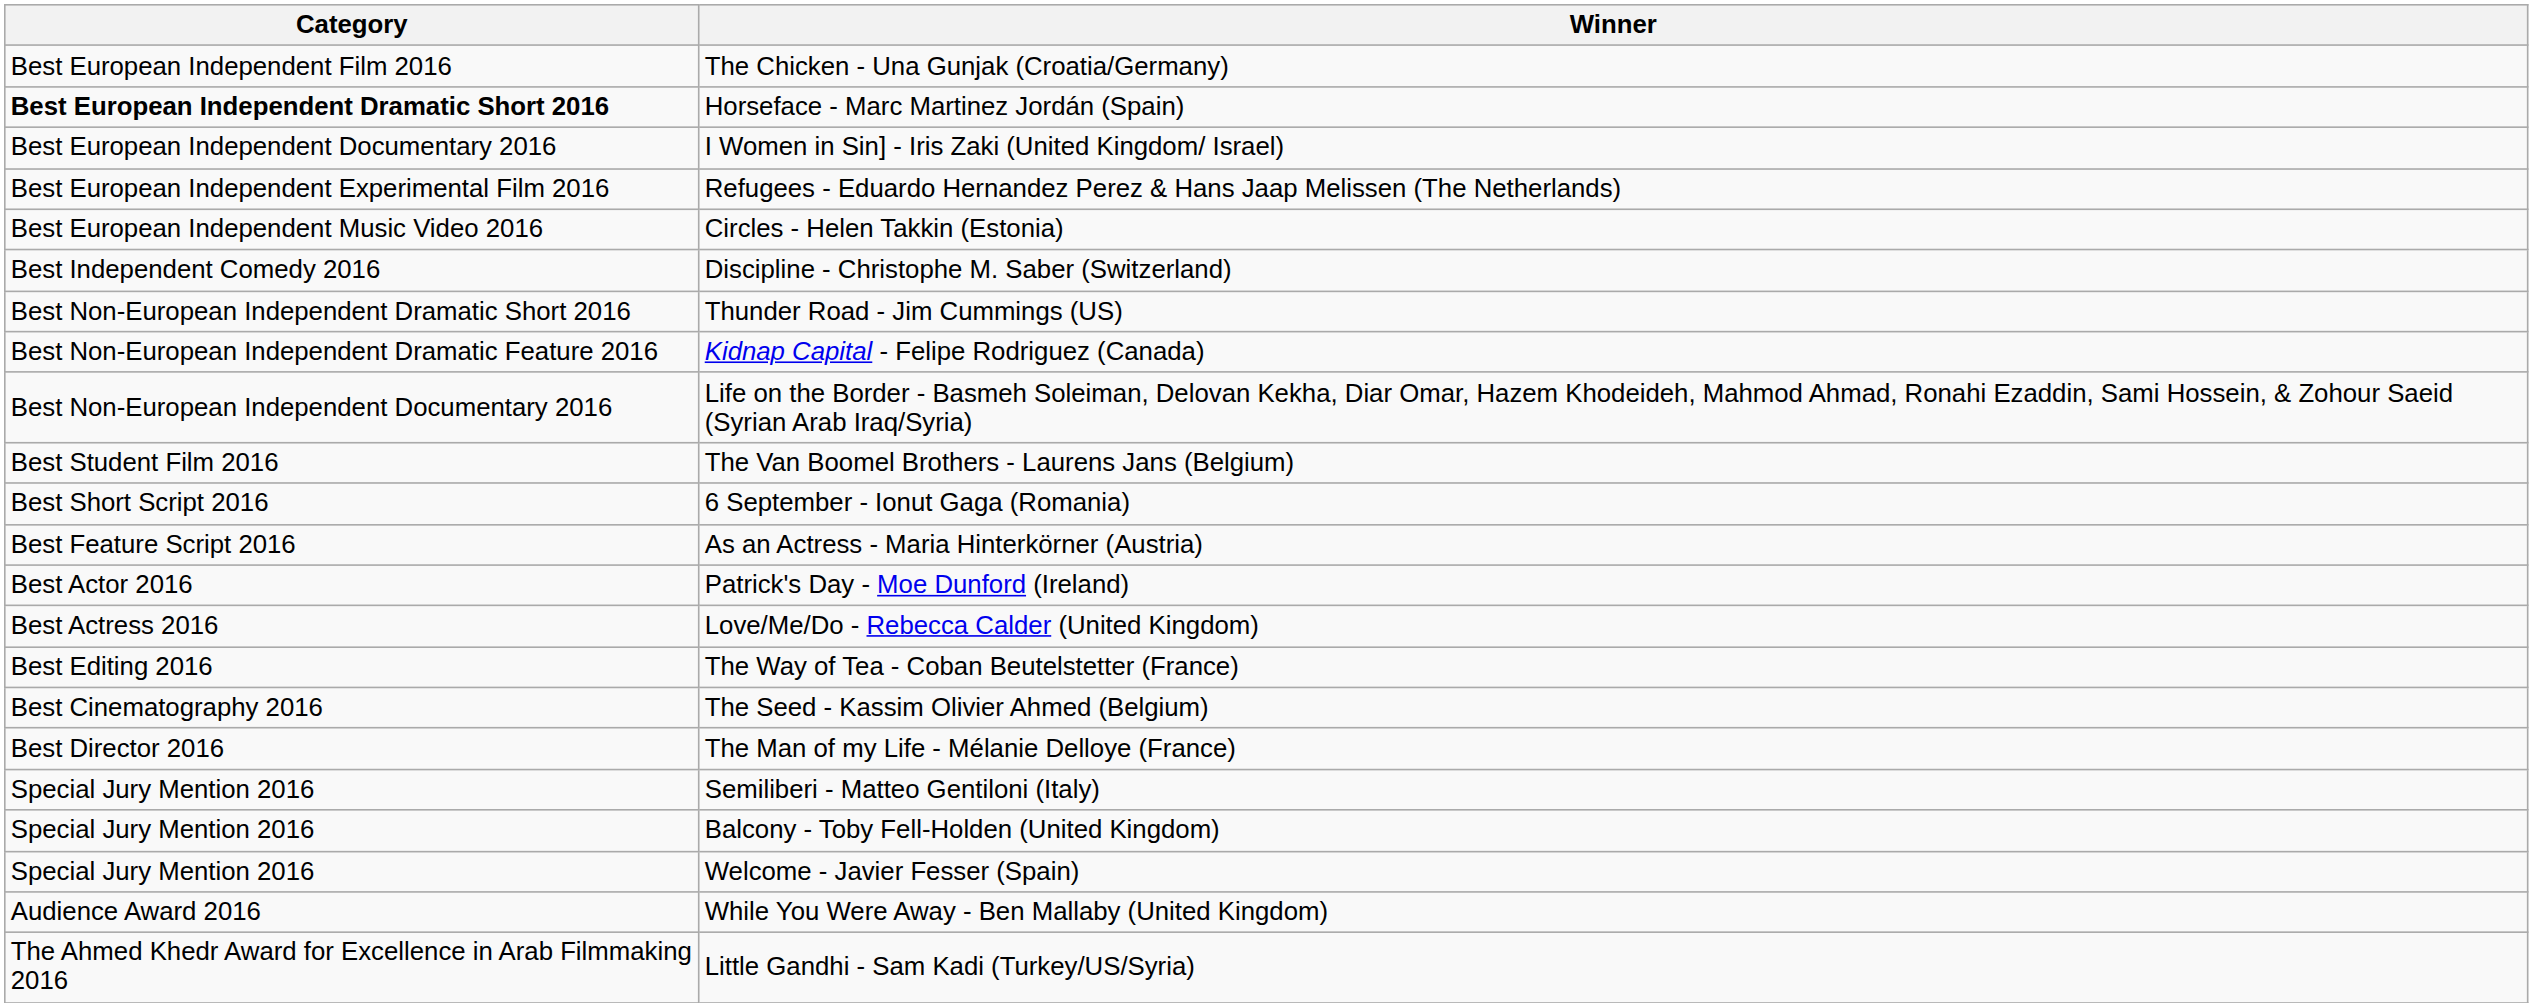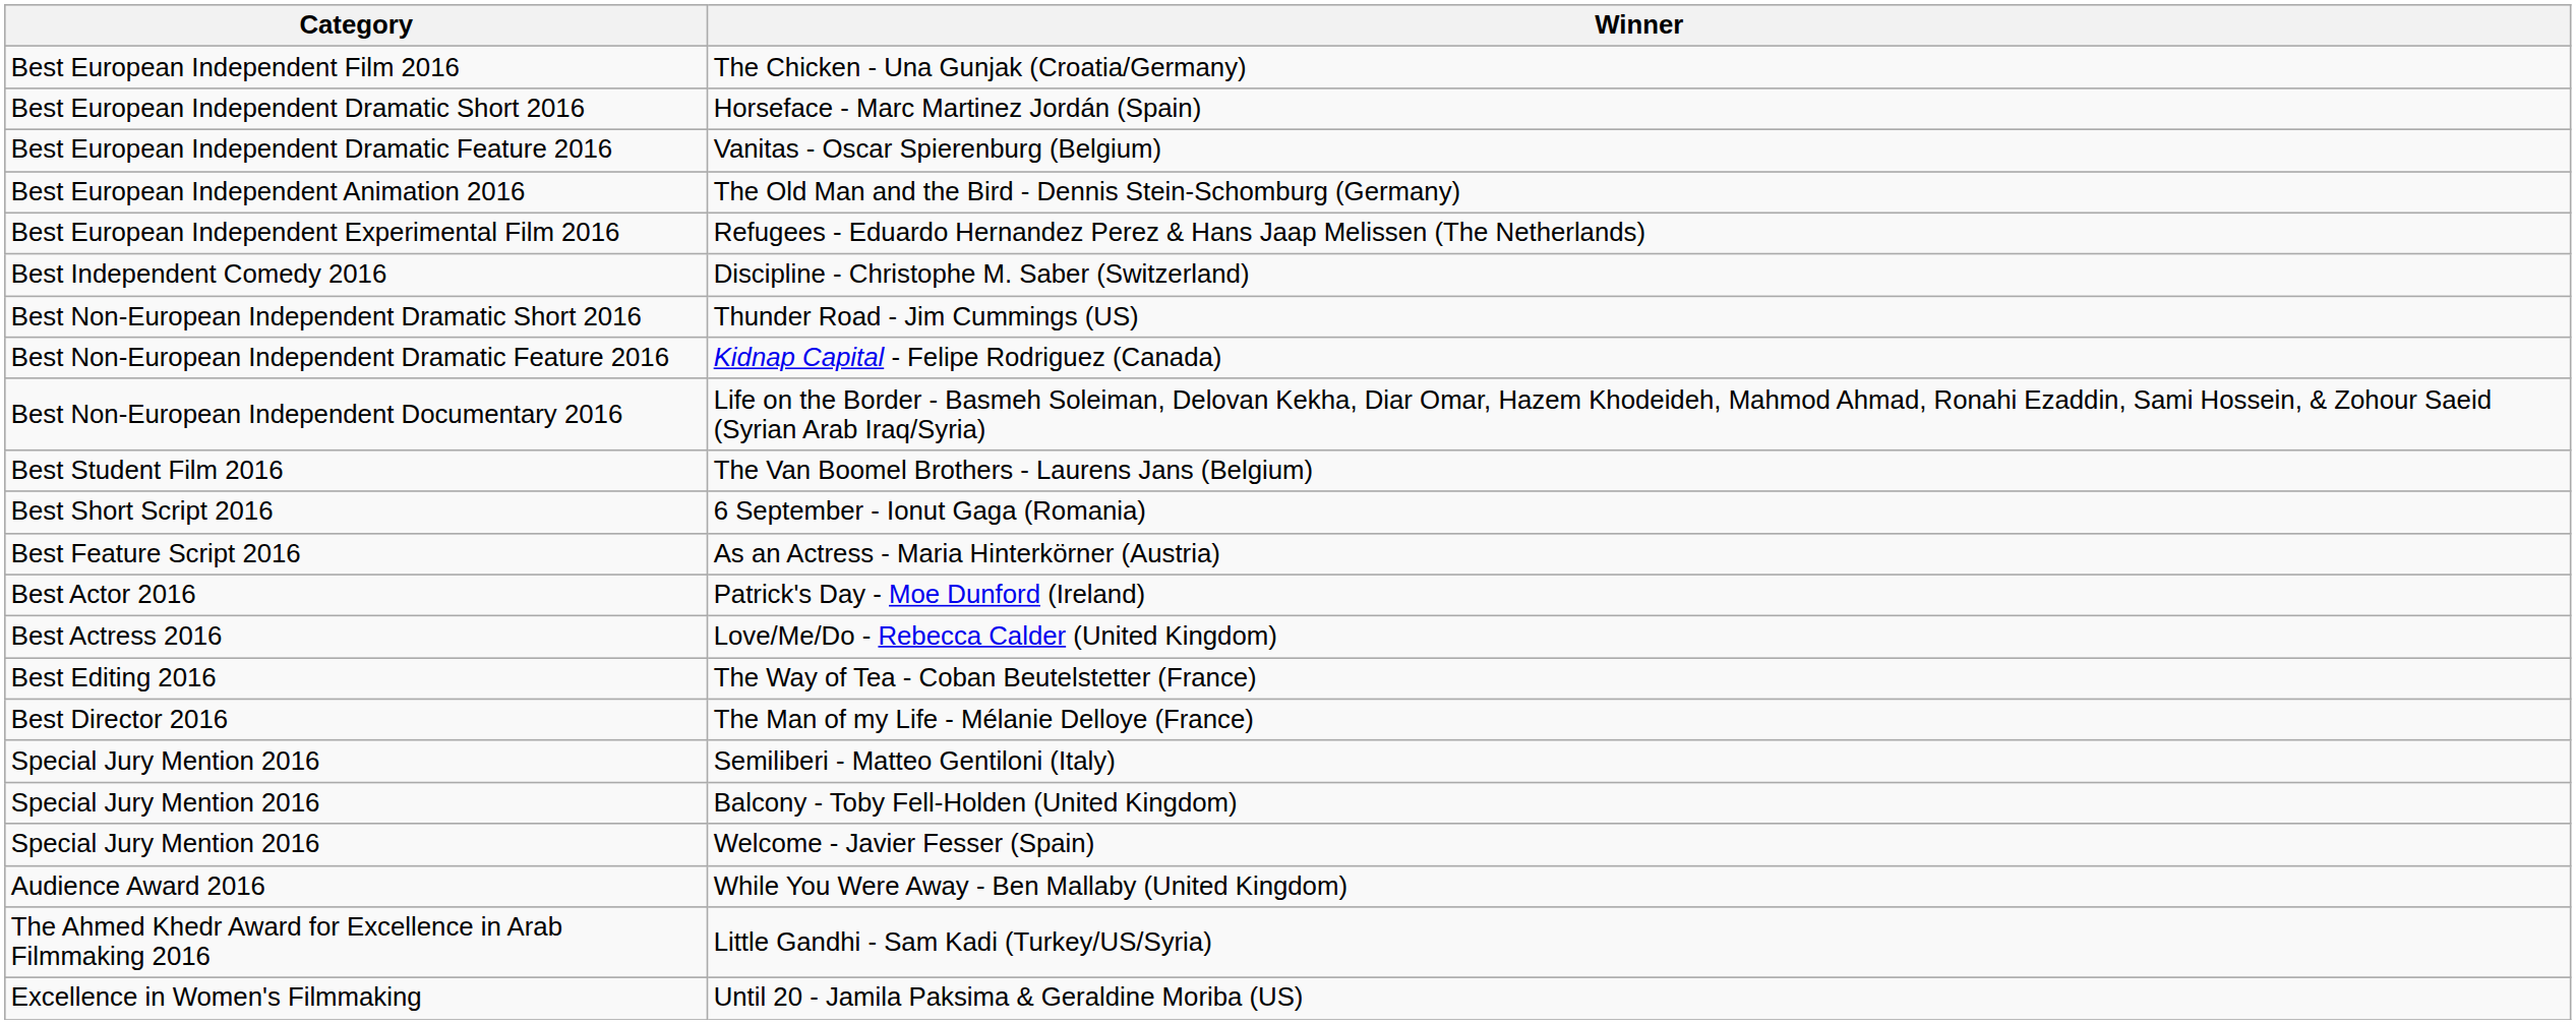Horseface - Marc Martinez Jordán (Spain) | Category: bold -> normal
+ row: Best European Independent Dramatic Feature 2016 | Vanitas - Oscar Spierenburg (Belgium)
- row: Best European Independent Documentary 2016 | I Women in Sin] - Iris Zaki (United Kingdom/ Israel)
+ row: Best European Independent Animation 2016 | The Old Man and the Bird - Dennis Stein-Schomburg (Germany)
- row: Best European Independent Music Video 2016 | Circles - Helen Takkin (Estonia)
- row: Best Cinematography 2016 | The Seed - Kassim Olivier Ahmed (Belgium)
+ row: Excellence in Women's Filmmaking | Until 20 - Jamila Paksima & Geraldine Moriba (US)
